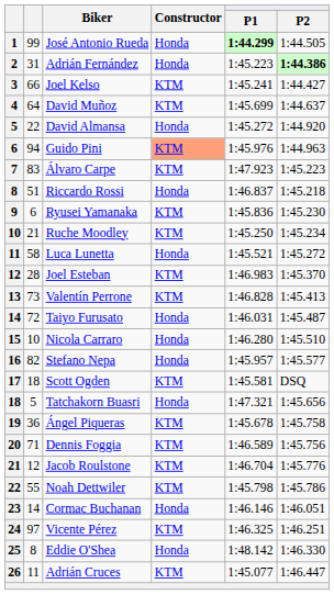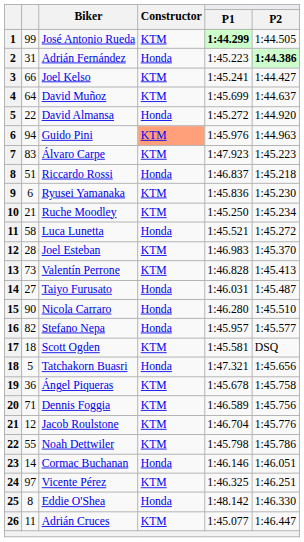José Antonio Rueda | Constructor: Honda -> KTM
Taiyo Furusato | column 2: 72 -> 27
Nicola Carraro | column 2: 10 -> 90
